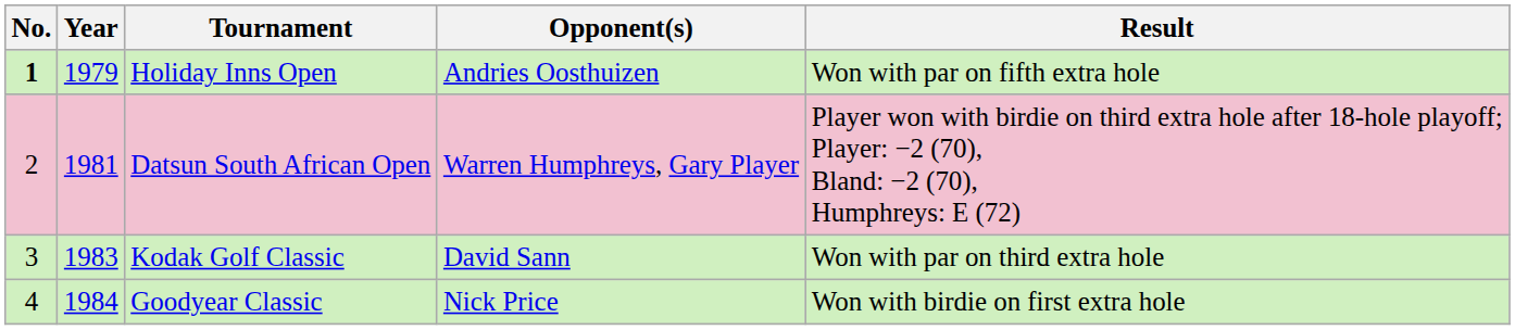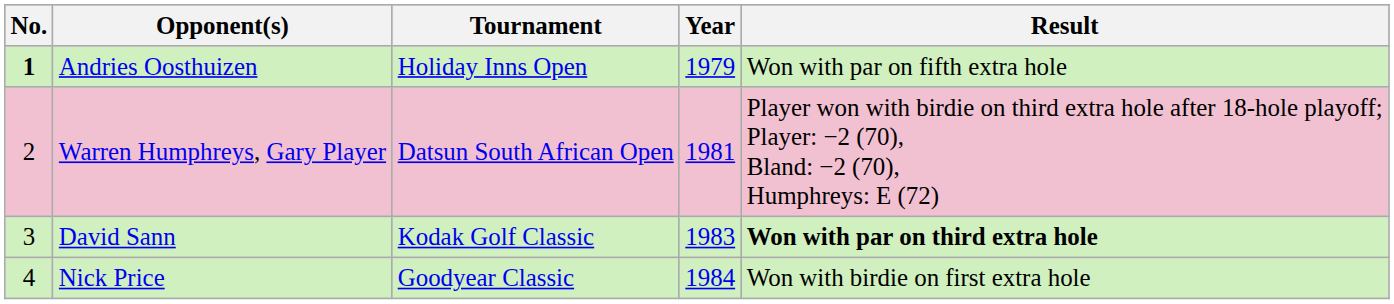columns swapped: Year <-> Opponent(s)
Kodak Golf Classic | Result: normal -> bold
